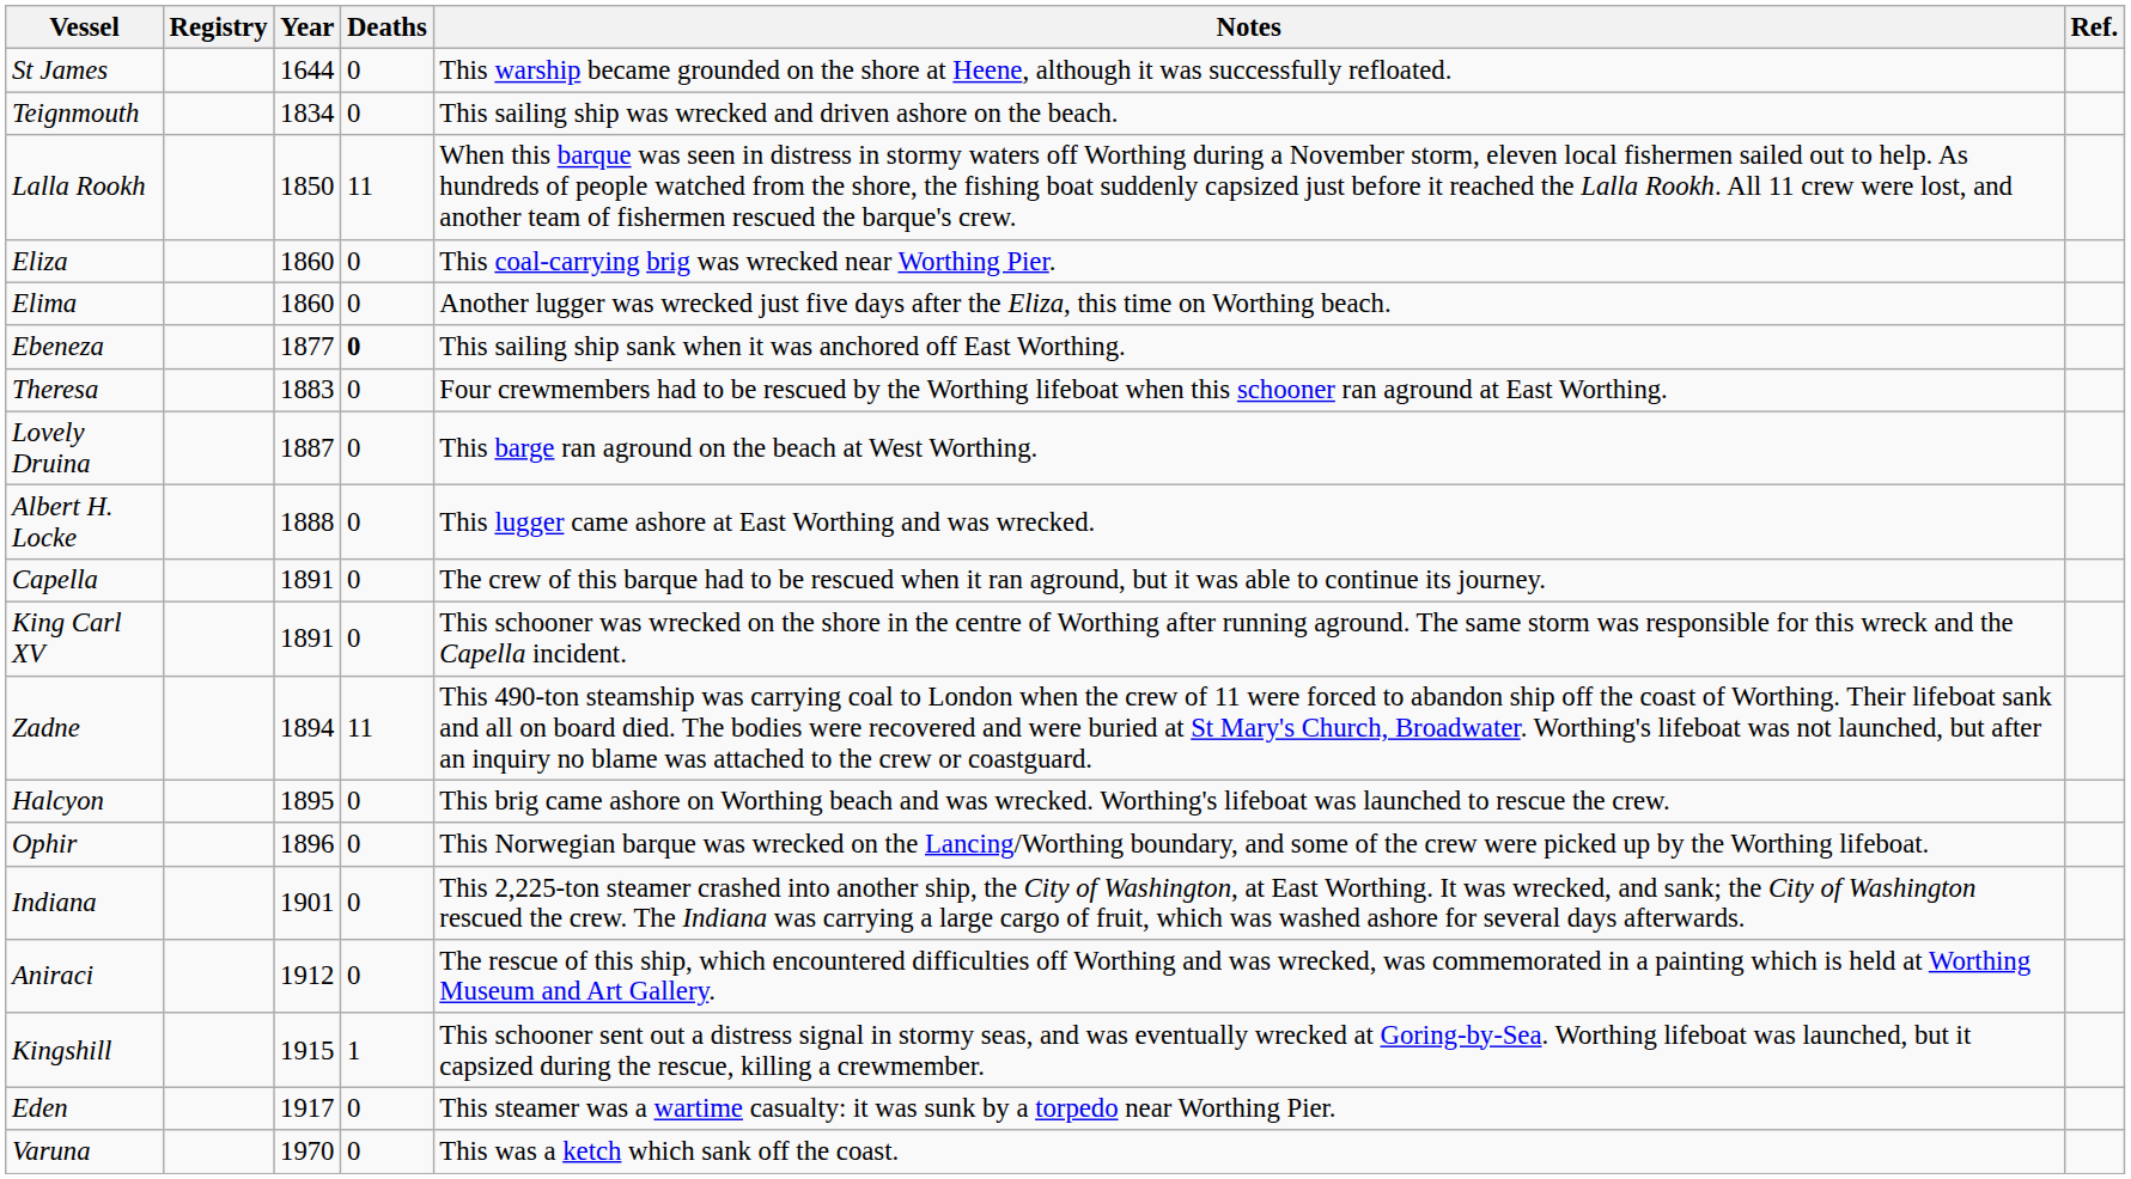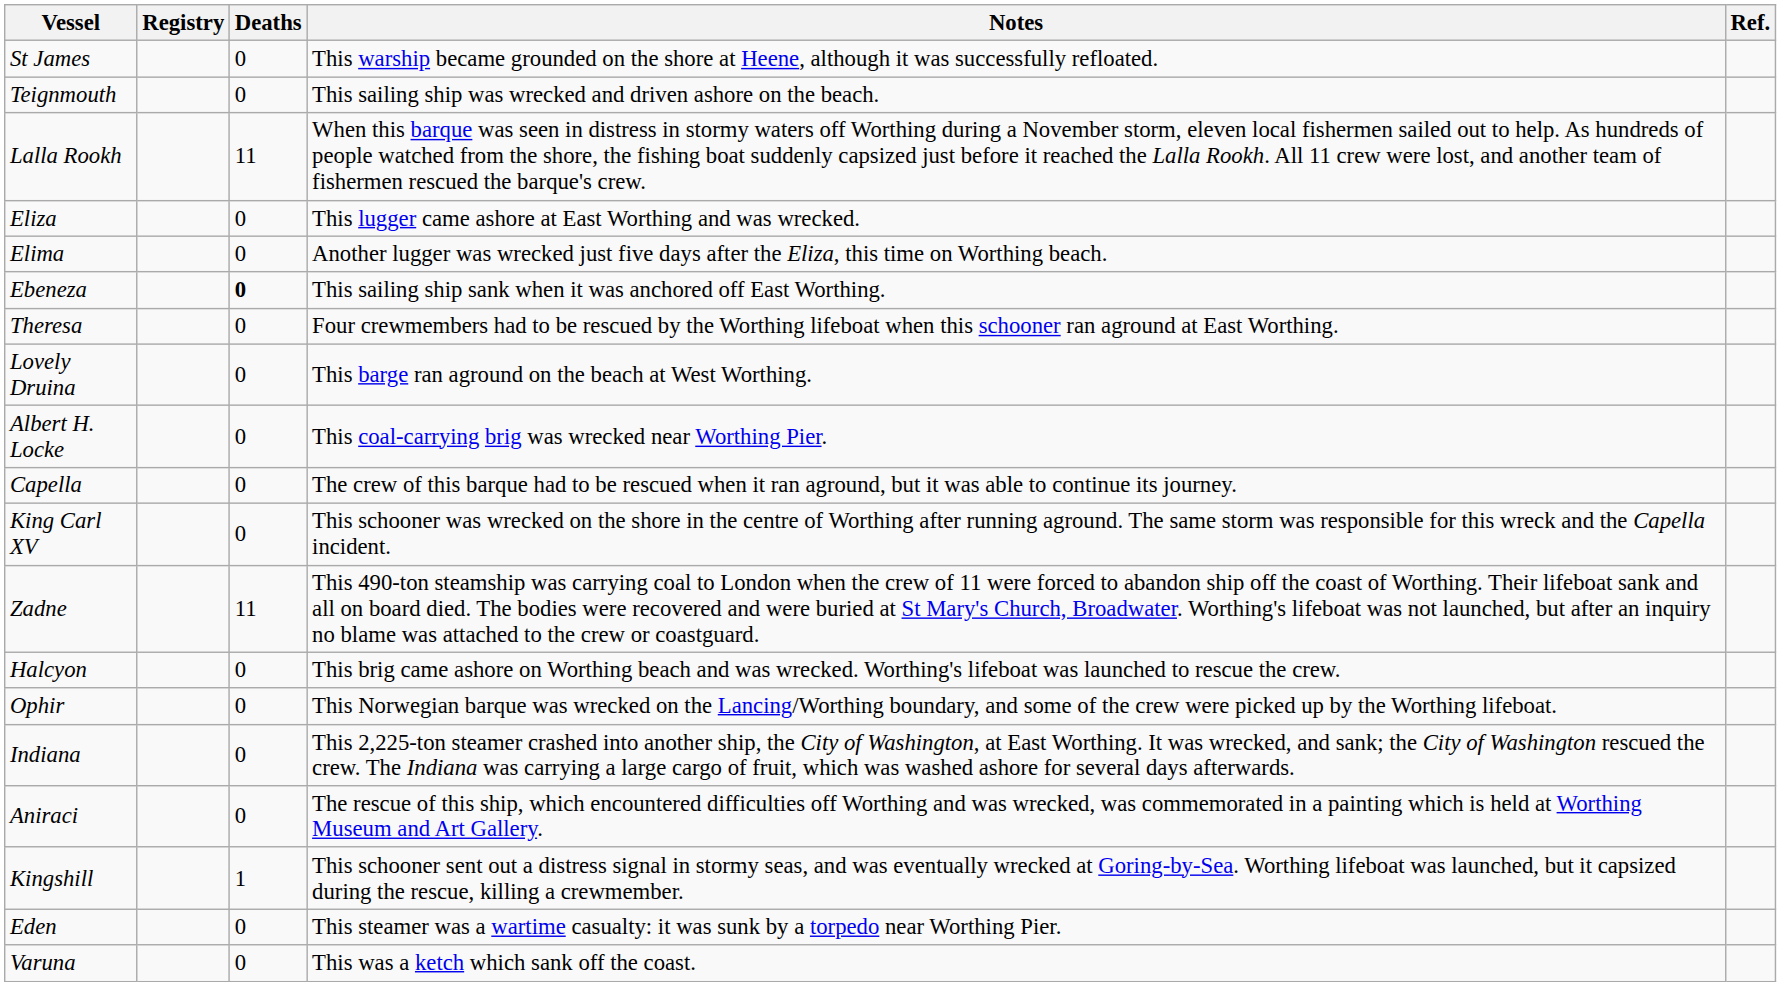- column: Year | 1644 | 1834 | 1850 | 1860 | 1860 | 1877 | 1883 | 1887 | 1888 | 1891 | 1891 | 1894 | 1895 | 1896 | 1901 | 1912 | 1915 | 1917 | 1970
Eliza | Notes: This coal-carrying brig was wrecked near Worthing Pier. -> This lugger came ashore at East Worthing and was wrecked.
Albert H. Locke | Notes: This lugger came ashore at East Worthing and was wrecked. -> This coal-carrying brig was wrecked near Worthing Pier.
